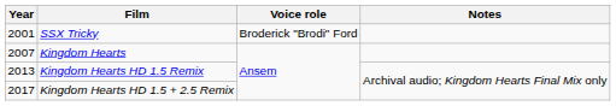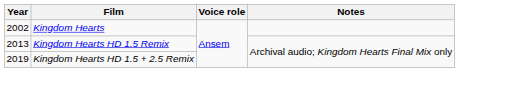- row: 2001 | SSX Tricky | Broderick "Brodi" Ford
Kingdom Hearts | Year: 2007 -> 2002
Kingdom Hearts HD 1.5 + 2.5 Remix | Year: 2017 -> 2019
